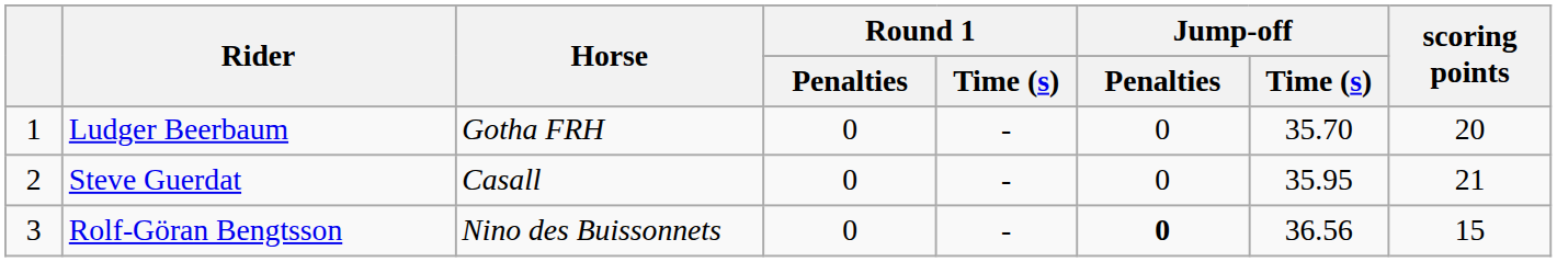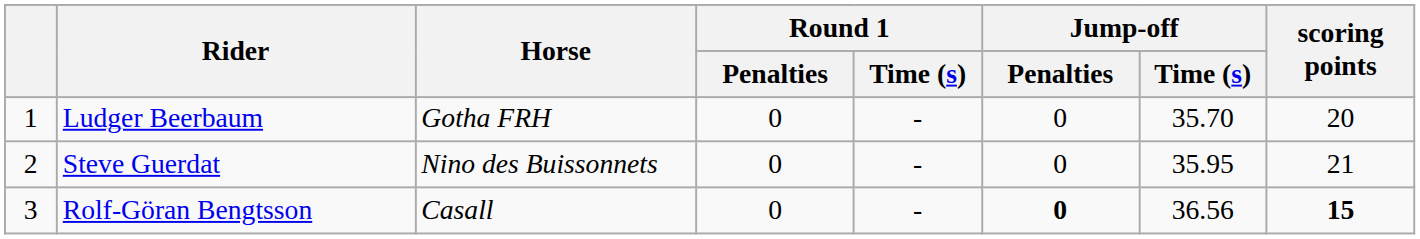Steve Guerdat | Horse: Casall -> Nino des Buissonnets
Rolf-Göran Bengtsson | Horse: Nino des Buissonnets -> Casall
Rolf-Göran Bengtsson | scoring points: normal -> bold
